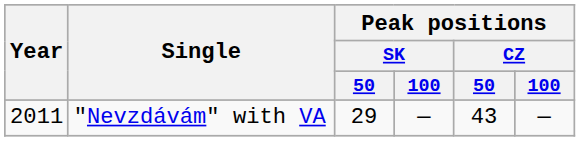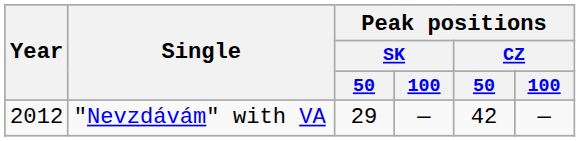"Nevzdávám" with VA | Year: 2011 -> 2012
"Nevzdávám" with VA | Peak positions / CZ / 50: 43 -> 42
